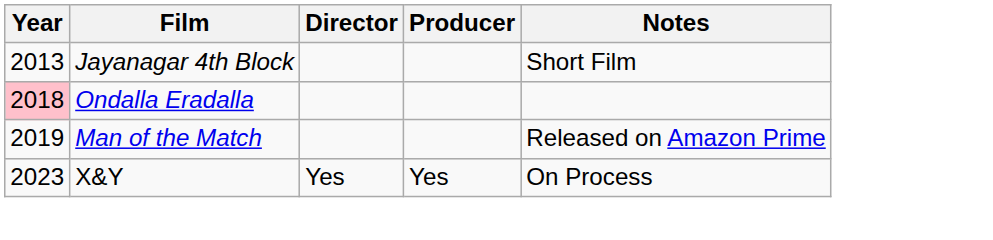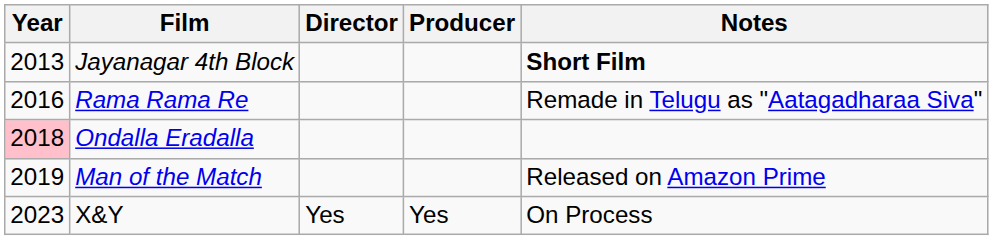Jayanagar 4th Block | Notes: normal -> bold
+ row: 2016 | Rama Rama Re | Remade in Telugu as "Aatagadharaa Siva"
